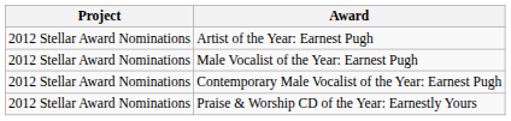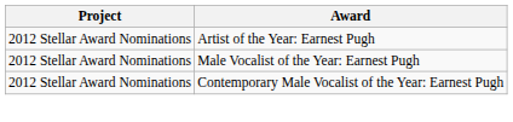- row: 2012 Stellar Award Nominations | Praise & Worship CD of the Year: Earnestly Yours
